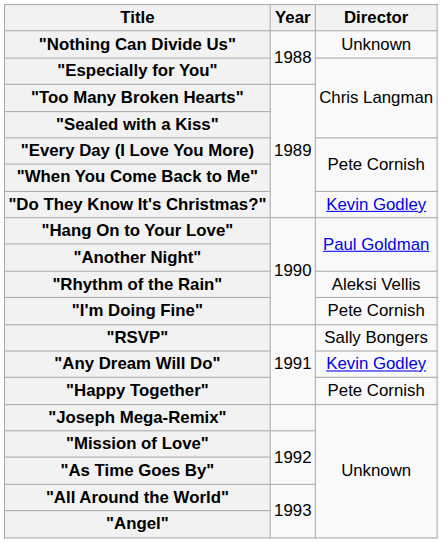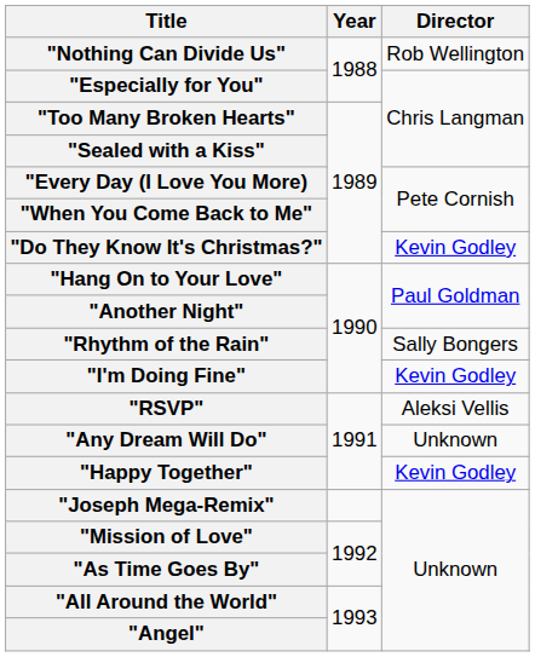"Nothing Can Divide Us" | Director: Unknown -> Rob Wellington
"Rhythm of the Rain" | Director: Aleksi Vellis -> Sally Bongers
"I'm Doing Fine" | Director: Pete Cornish -> Kevin Godley
"RSVP" | Director: Sally Bongers -> Aleksi Vellis
"Any Dream Will Do" | Director: Kevin Godley -> Unknown
"Happy Together" | Director: Pete Cornish -> Kevin Godley
